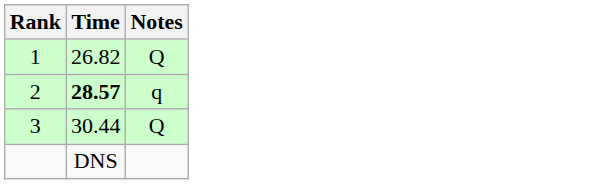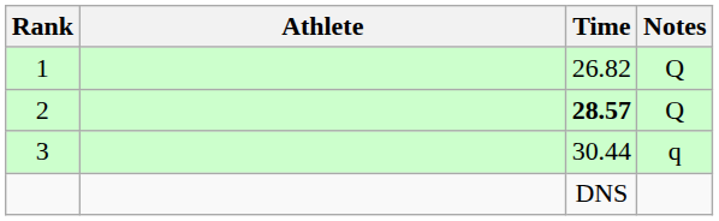+ column: Athlete
2 | Notes: q -> Q
3 | Notes: Q -> q
